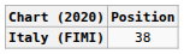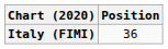Italy (FIMI) | Position: 38 -> 36
